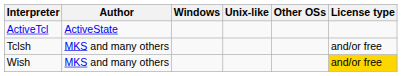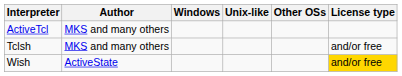ActiveTcl | Author: ActiveState -> MKS and many others
Wish | Author: MKS and many others -> ActiveState
